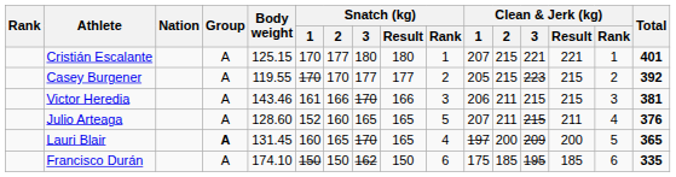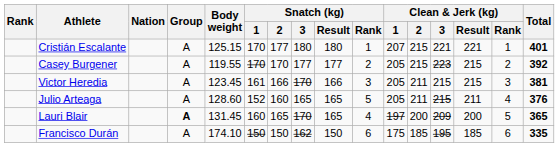Victor Heredia | Body weight: 143.46 -> 123.45
Victor Heredia | Clean & Jerk (kg) / 1: 206 -> 205
Julio Arteaga | Clean & Jerk (kg) / 1: 207 -> 205
